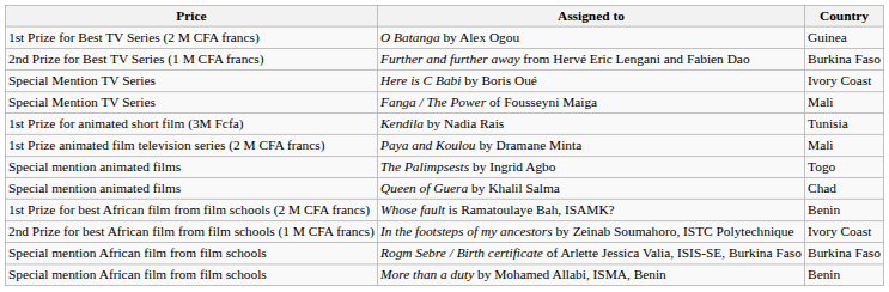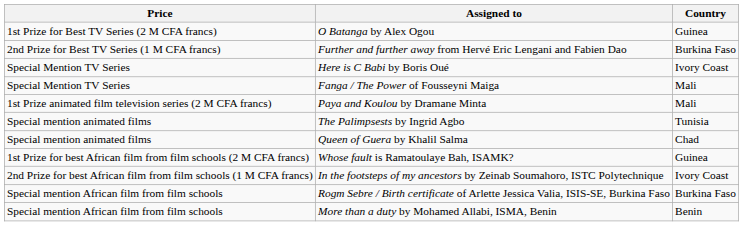- row: 1st Prize for animated short film (3M Fcfa) | Kendila by Nadia Rais | Tunisia
The Palimpsests by Ingrid Agbo | Country: Togo -> Tunisia
Whose fault is Ramatoulaye Bah, ISAMK? | Country: Benin -> Guinea
